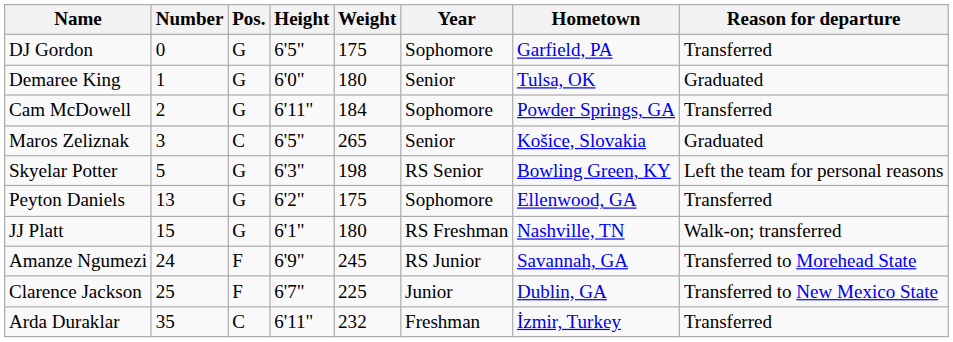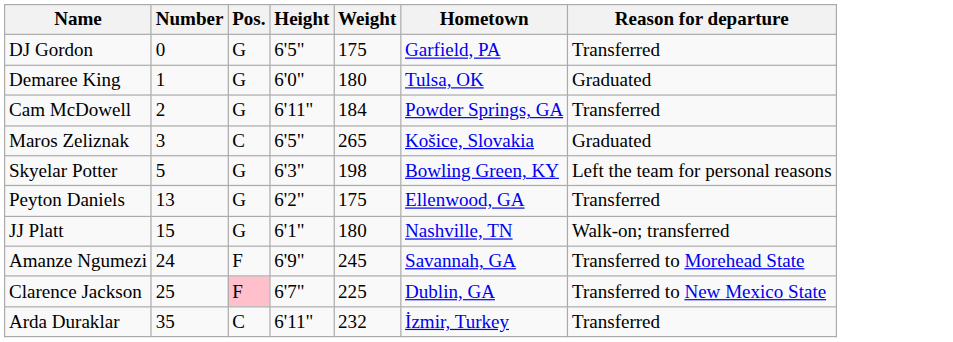- column: Year | Sophomore | Senior | Sophomore | Senior | RS Senior | Sophomore | RS Freshman | RS Junior | Junior | Freshman
Clarence Jackson | Pos.: no background -> pink background
